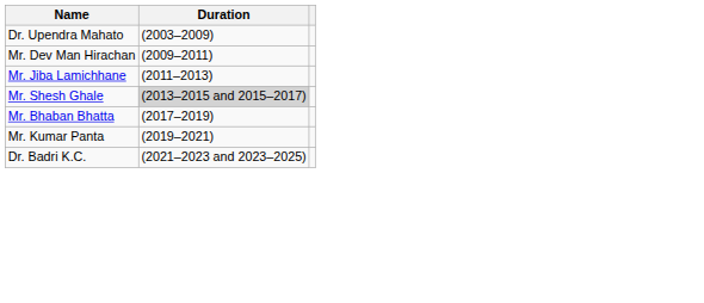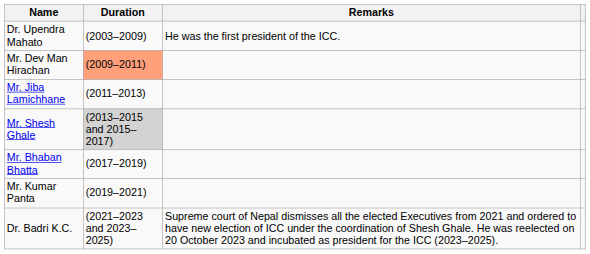+ column: Remarks | He was the first president of the ICC. | Supreme court of Nepal dismisses all the elected Executives from 2021 and ordered to have new election of ICC under the coordination of Shesh Ghale. He was reelected on 20 October 2023 and incubated as president for the ICC (2023–2025).
Mr. Dev Man Hirachan | Duration: no background -> lightsalmon background
